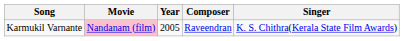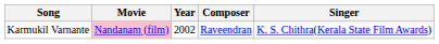Karmukil Varnante | Year: 2005 -> 2002
